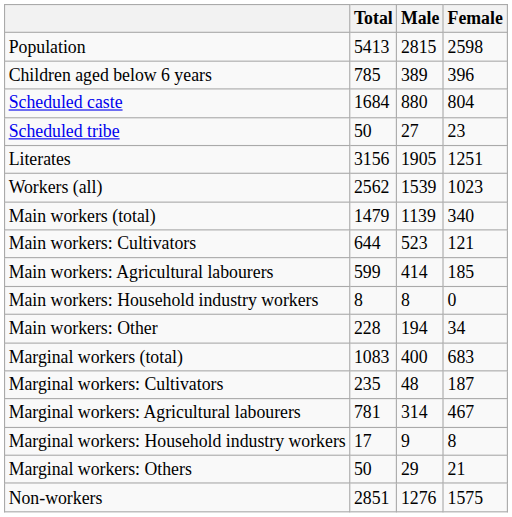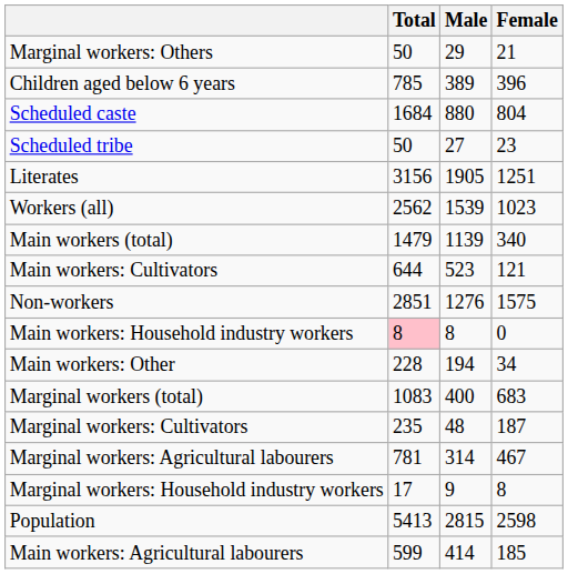rows swapped: Population <-> Marginal workers: Others
rows swapped: Main workers: Agricultural labourers <-> Non-workers
Main workers: Household industry workers | Total: no background -> pink background
